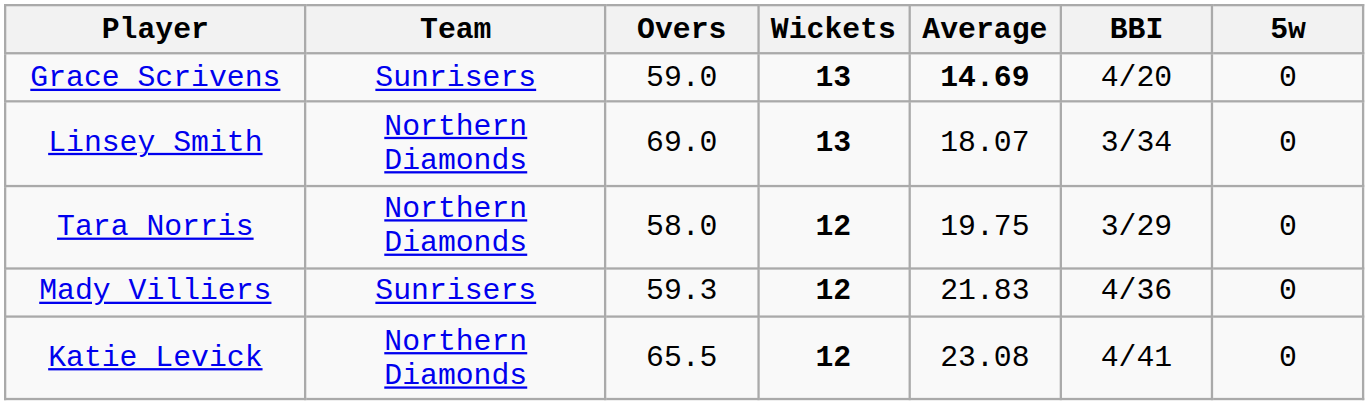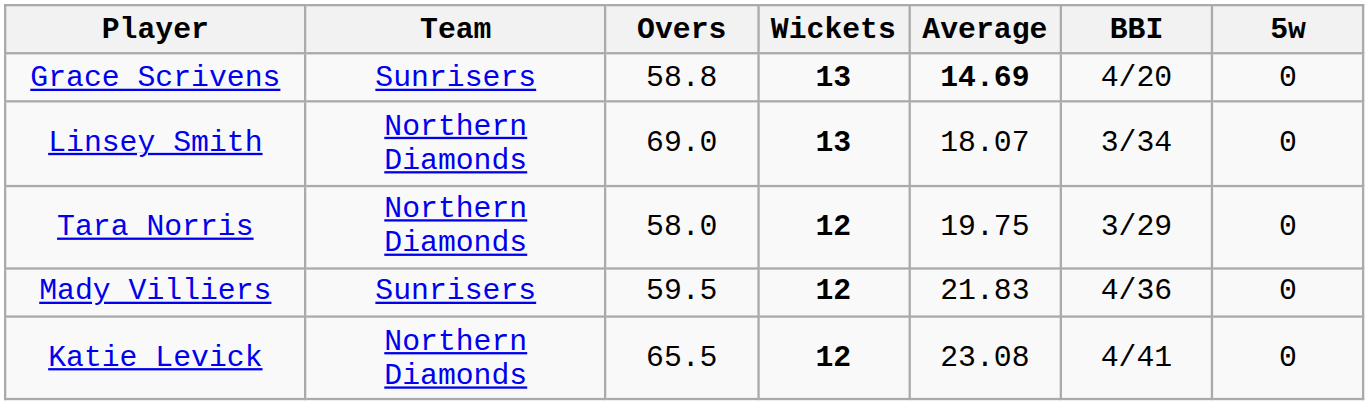Grace Scrivens | Overs: 59.0 -> 58.8
Mady Villiers | Overs: 59.3 -> 59.5
